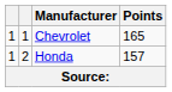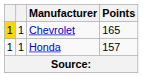Chevrolet | column 1: no background -> gold background
Honda | column 2: 2 -> 1
